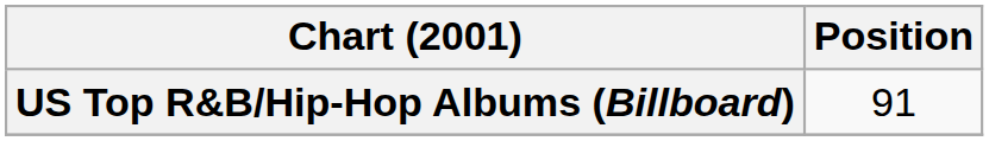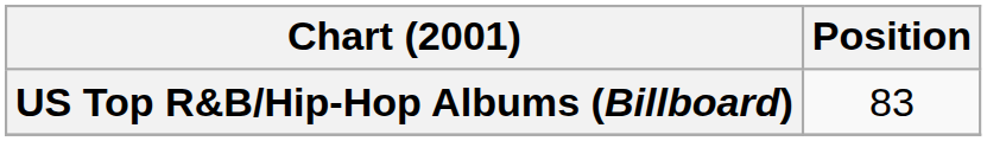US Top R&B/Hip-Hop Albums (Billboard) | Position: 91 -> 83
